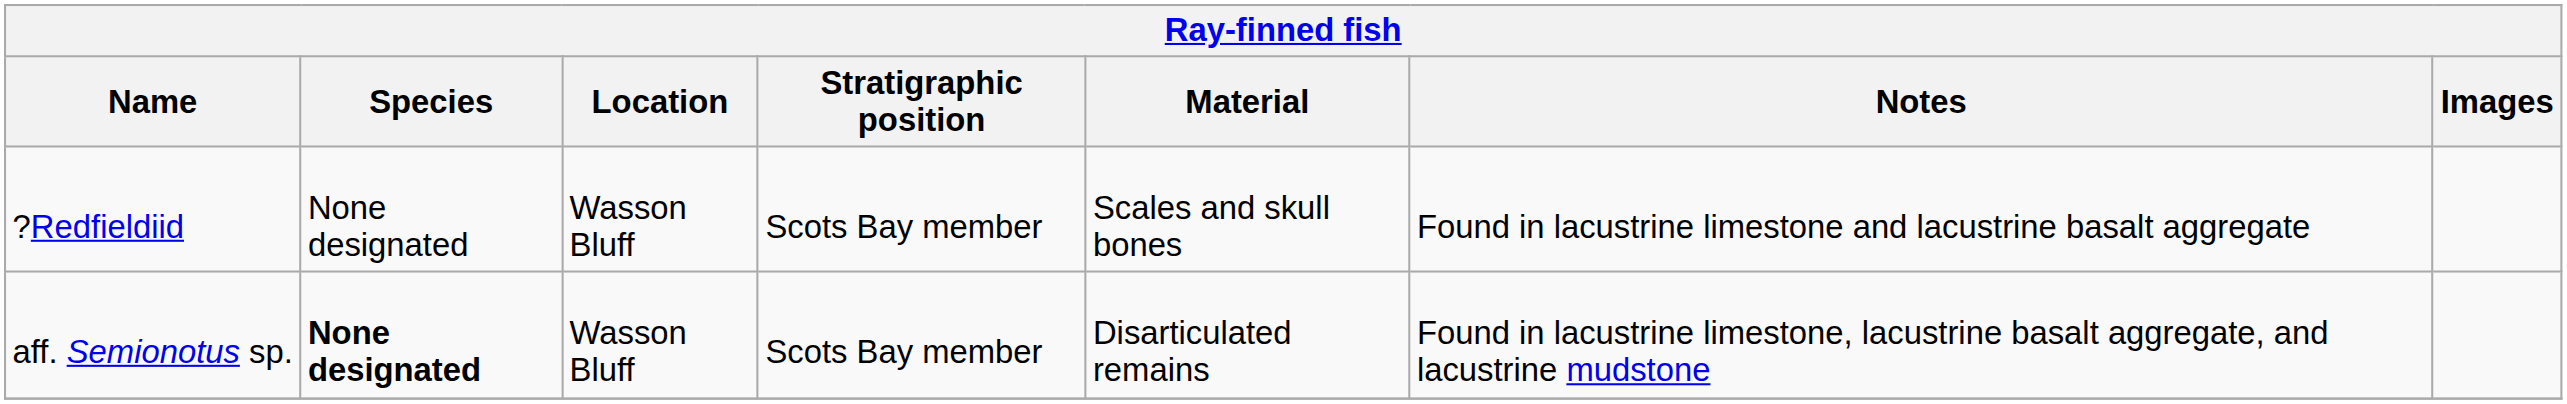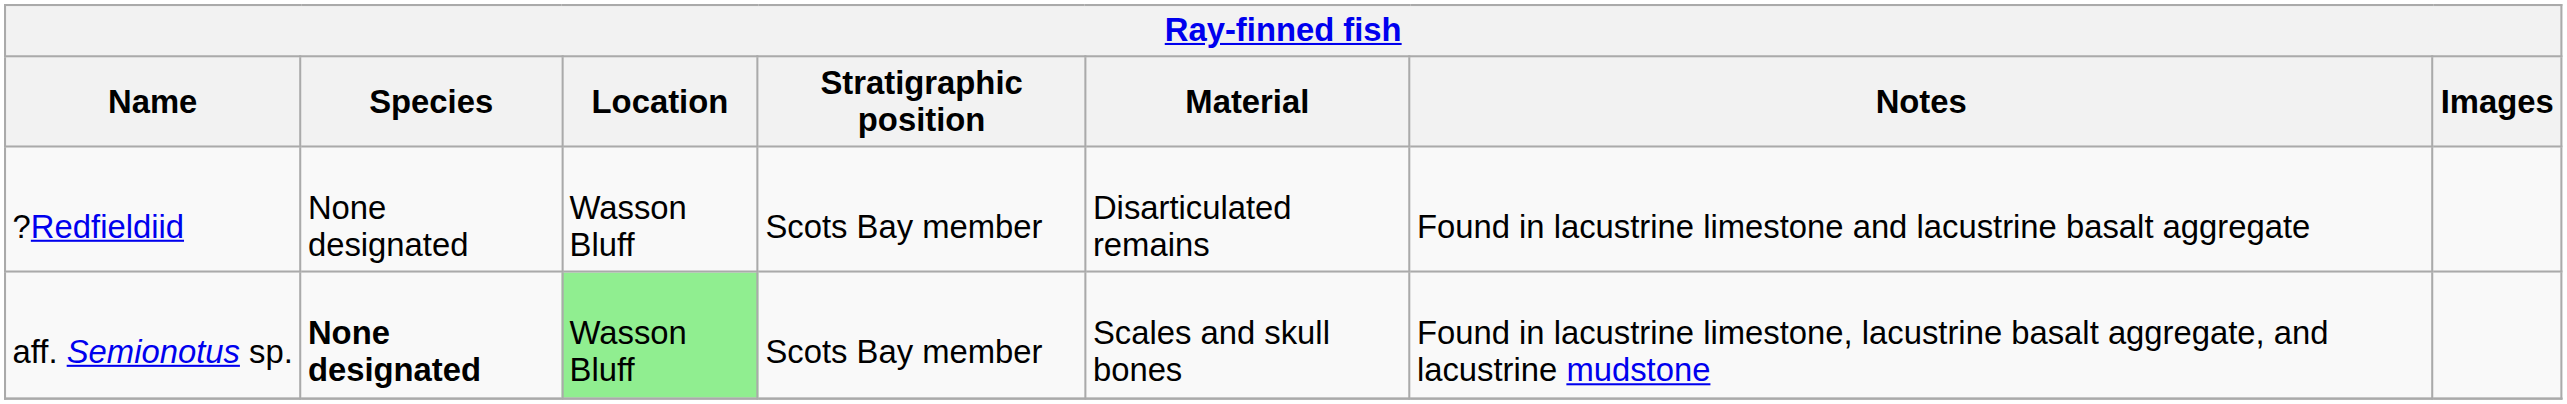?Redfieldiid | Material: Scales and skull bones -> Disarticulated remains
aff. Semionotus sp. | Location: no background -> lightgreen background
aff. Semionotus sp. | Material: Disarticulated remains -> Scales and skull bones
